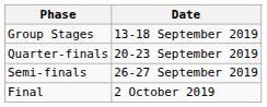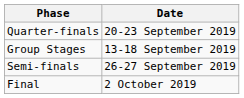rows swapped: Group Stages <-> Quarter-finals
